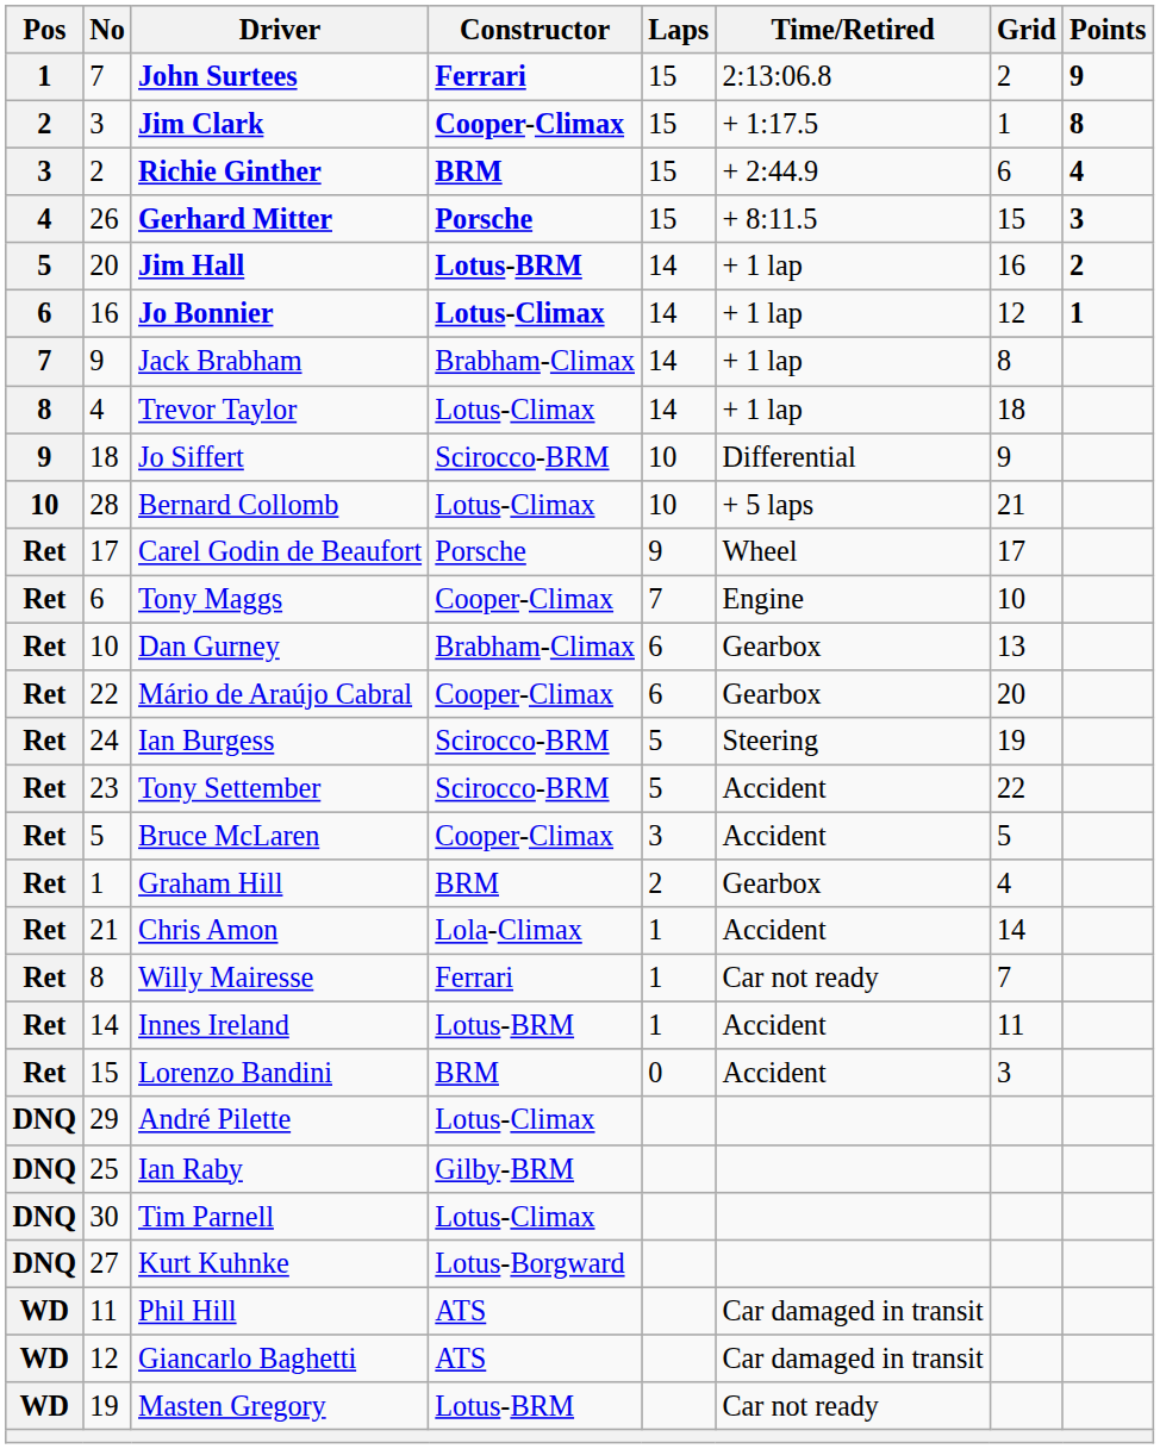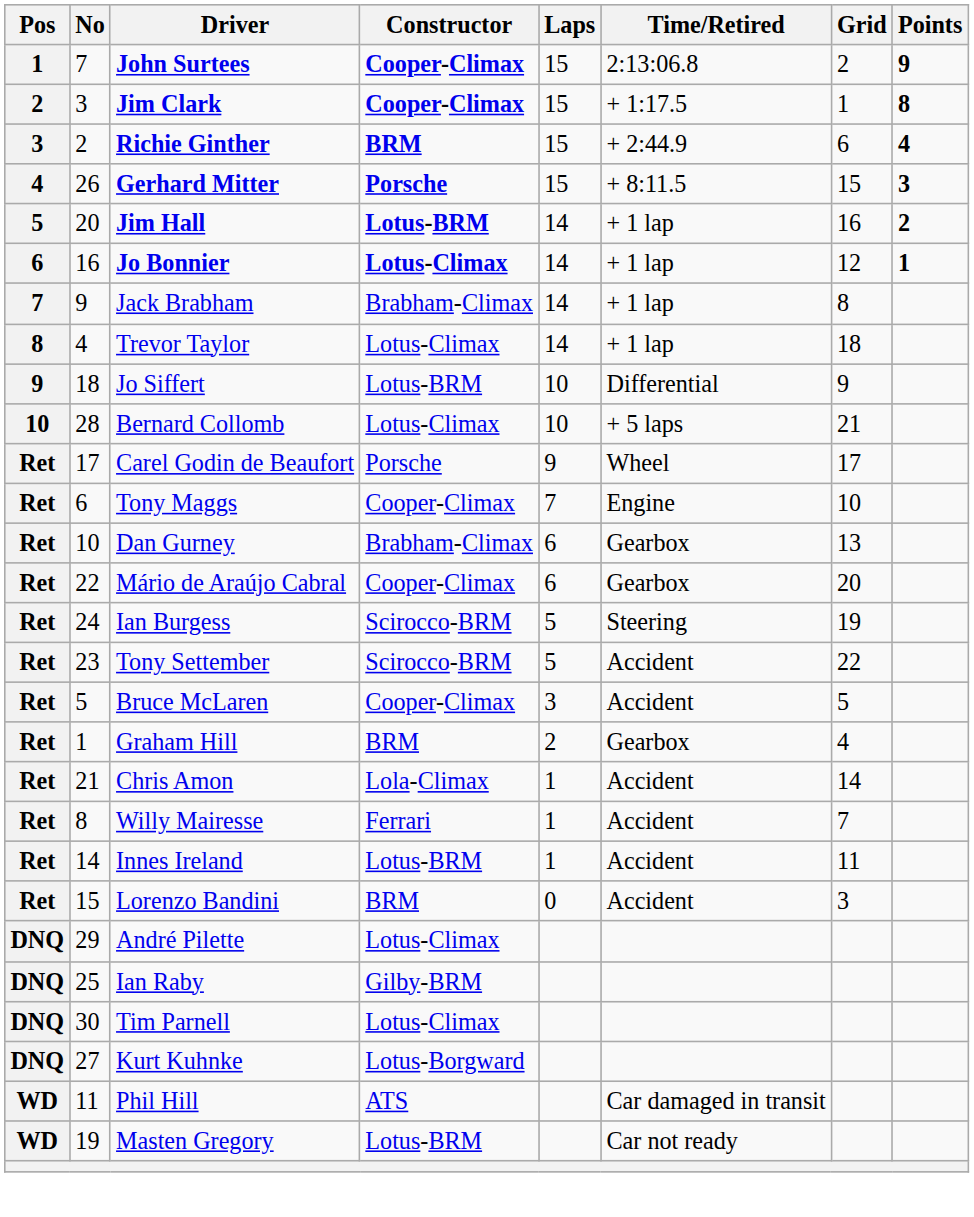John Surtees | Constructor: Ferrari -> Cooper-Climax
Jo Siffert | Constructor: Scirocco-BRM -> Lotus-BRM
Willy Mairesse | Time/Retired: Car not ready -> Accident
- row: WD | 12 | Giancarlo Baghetti | ATS | Car damaged in transit
